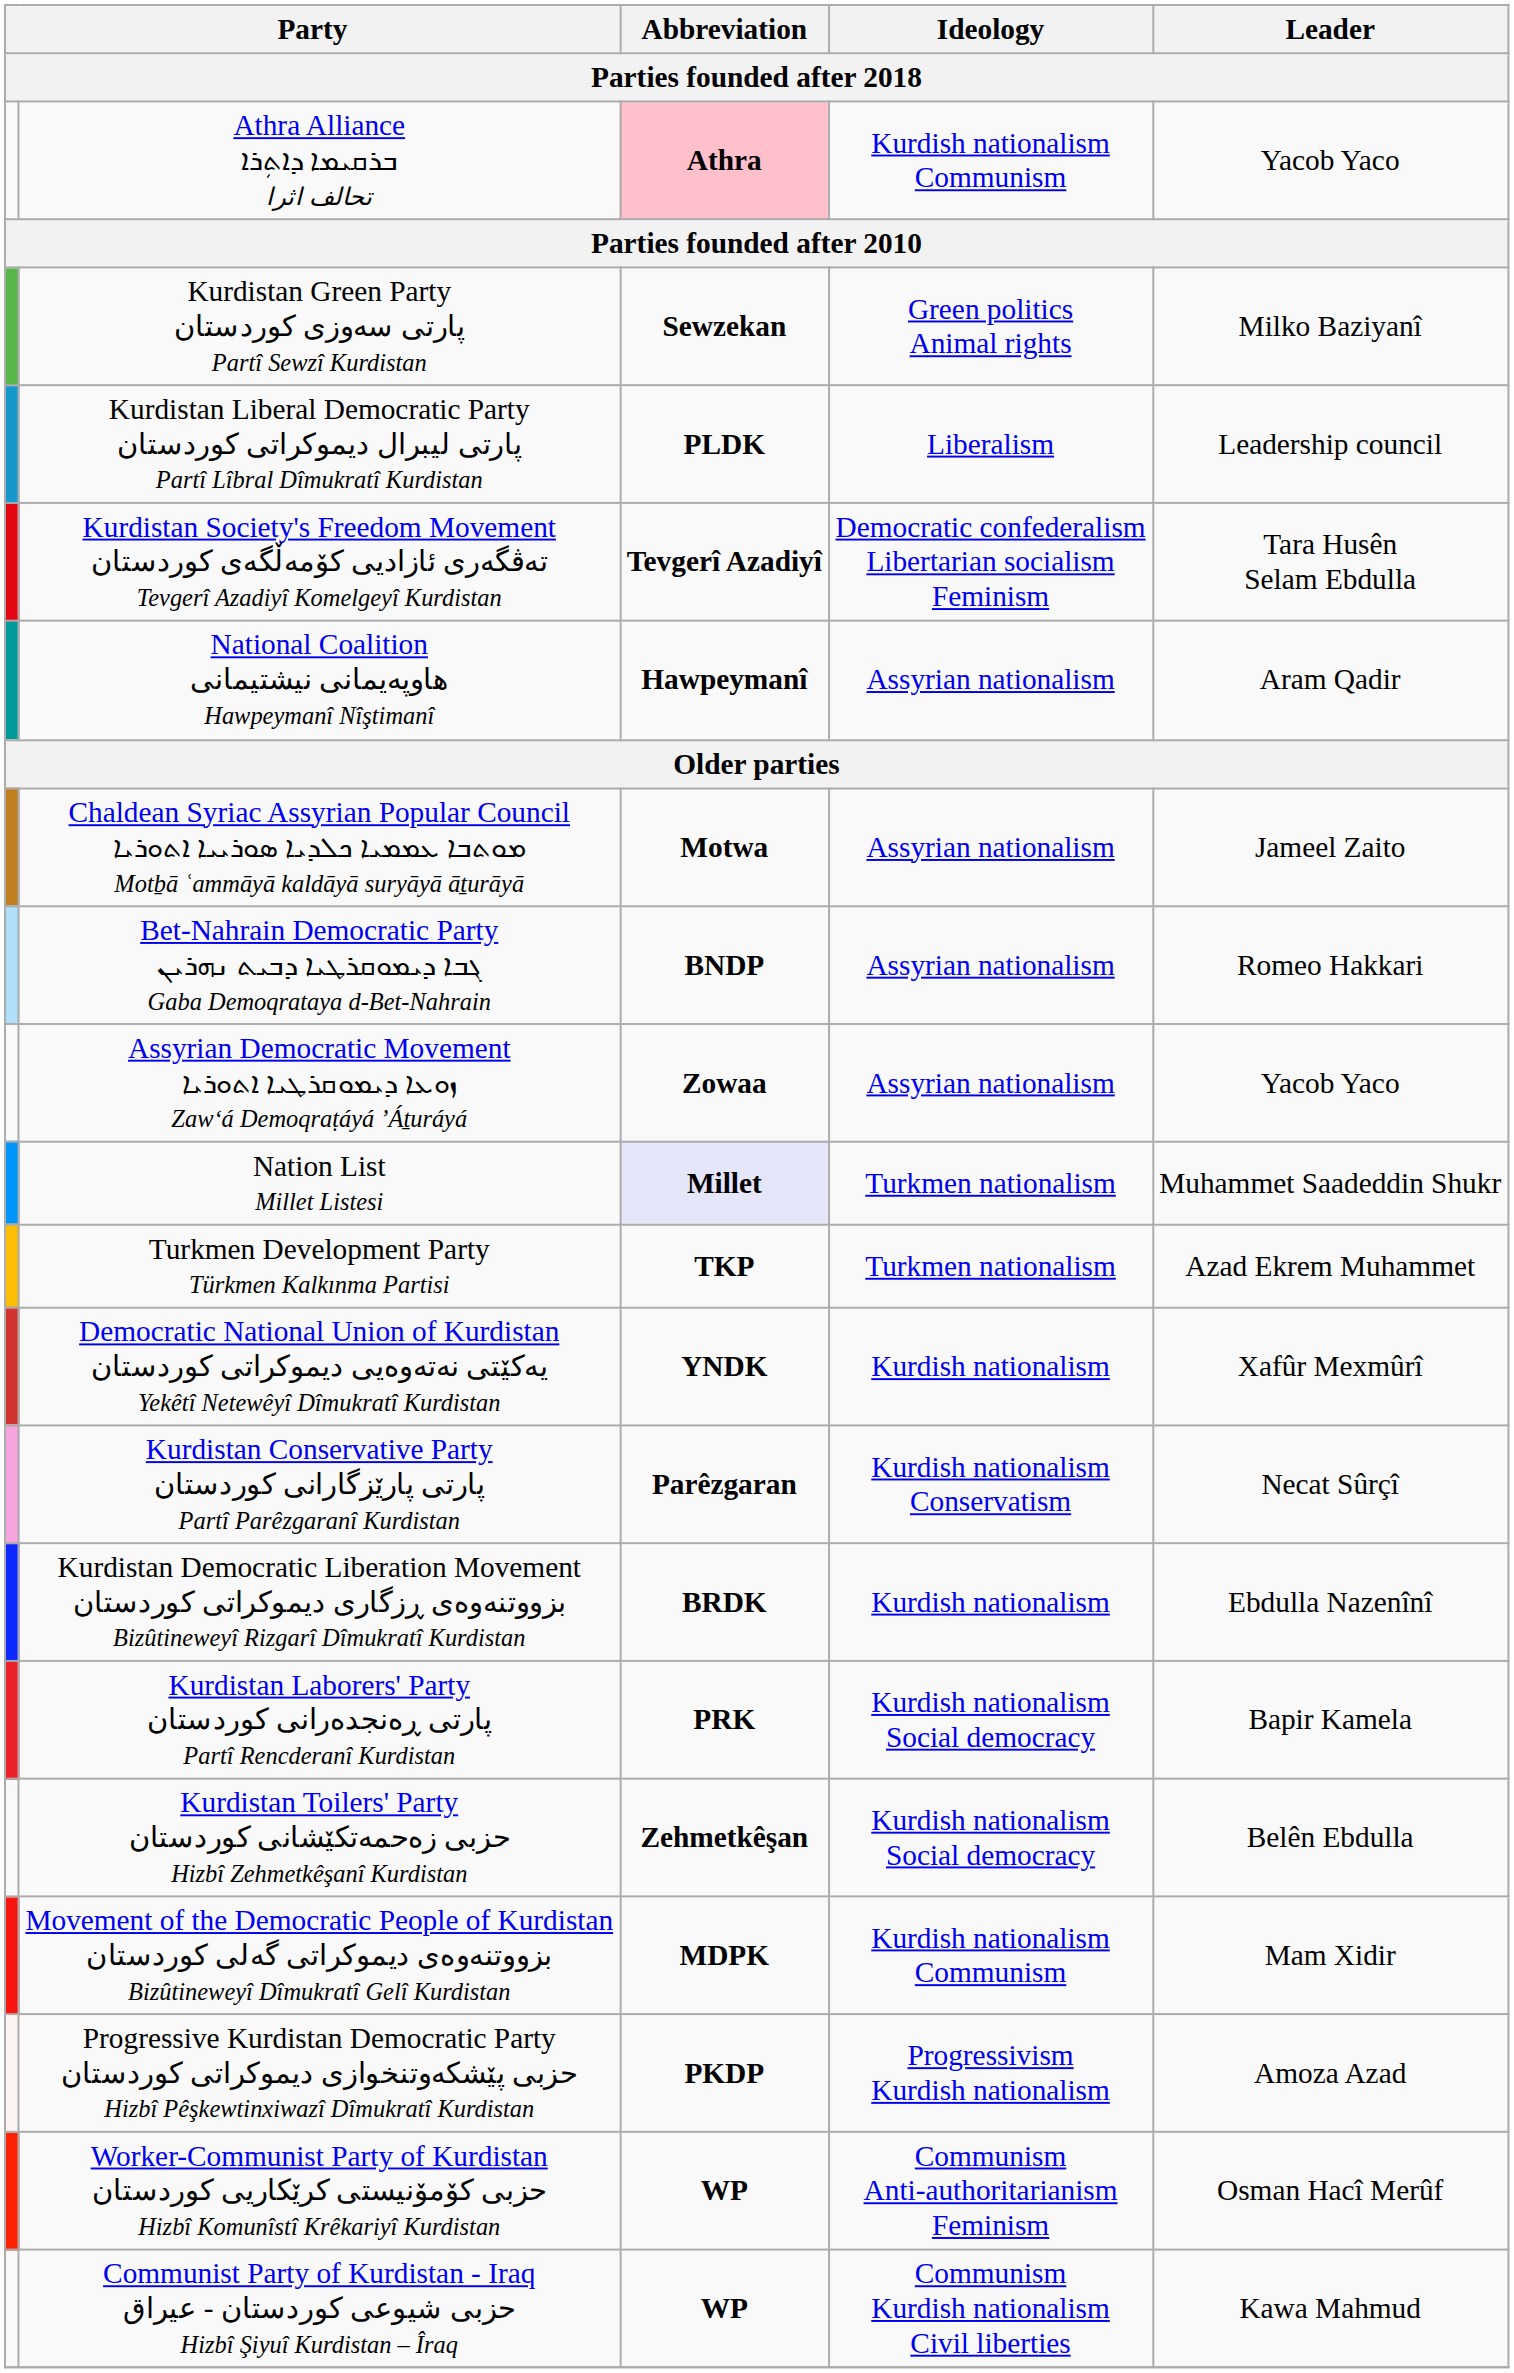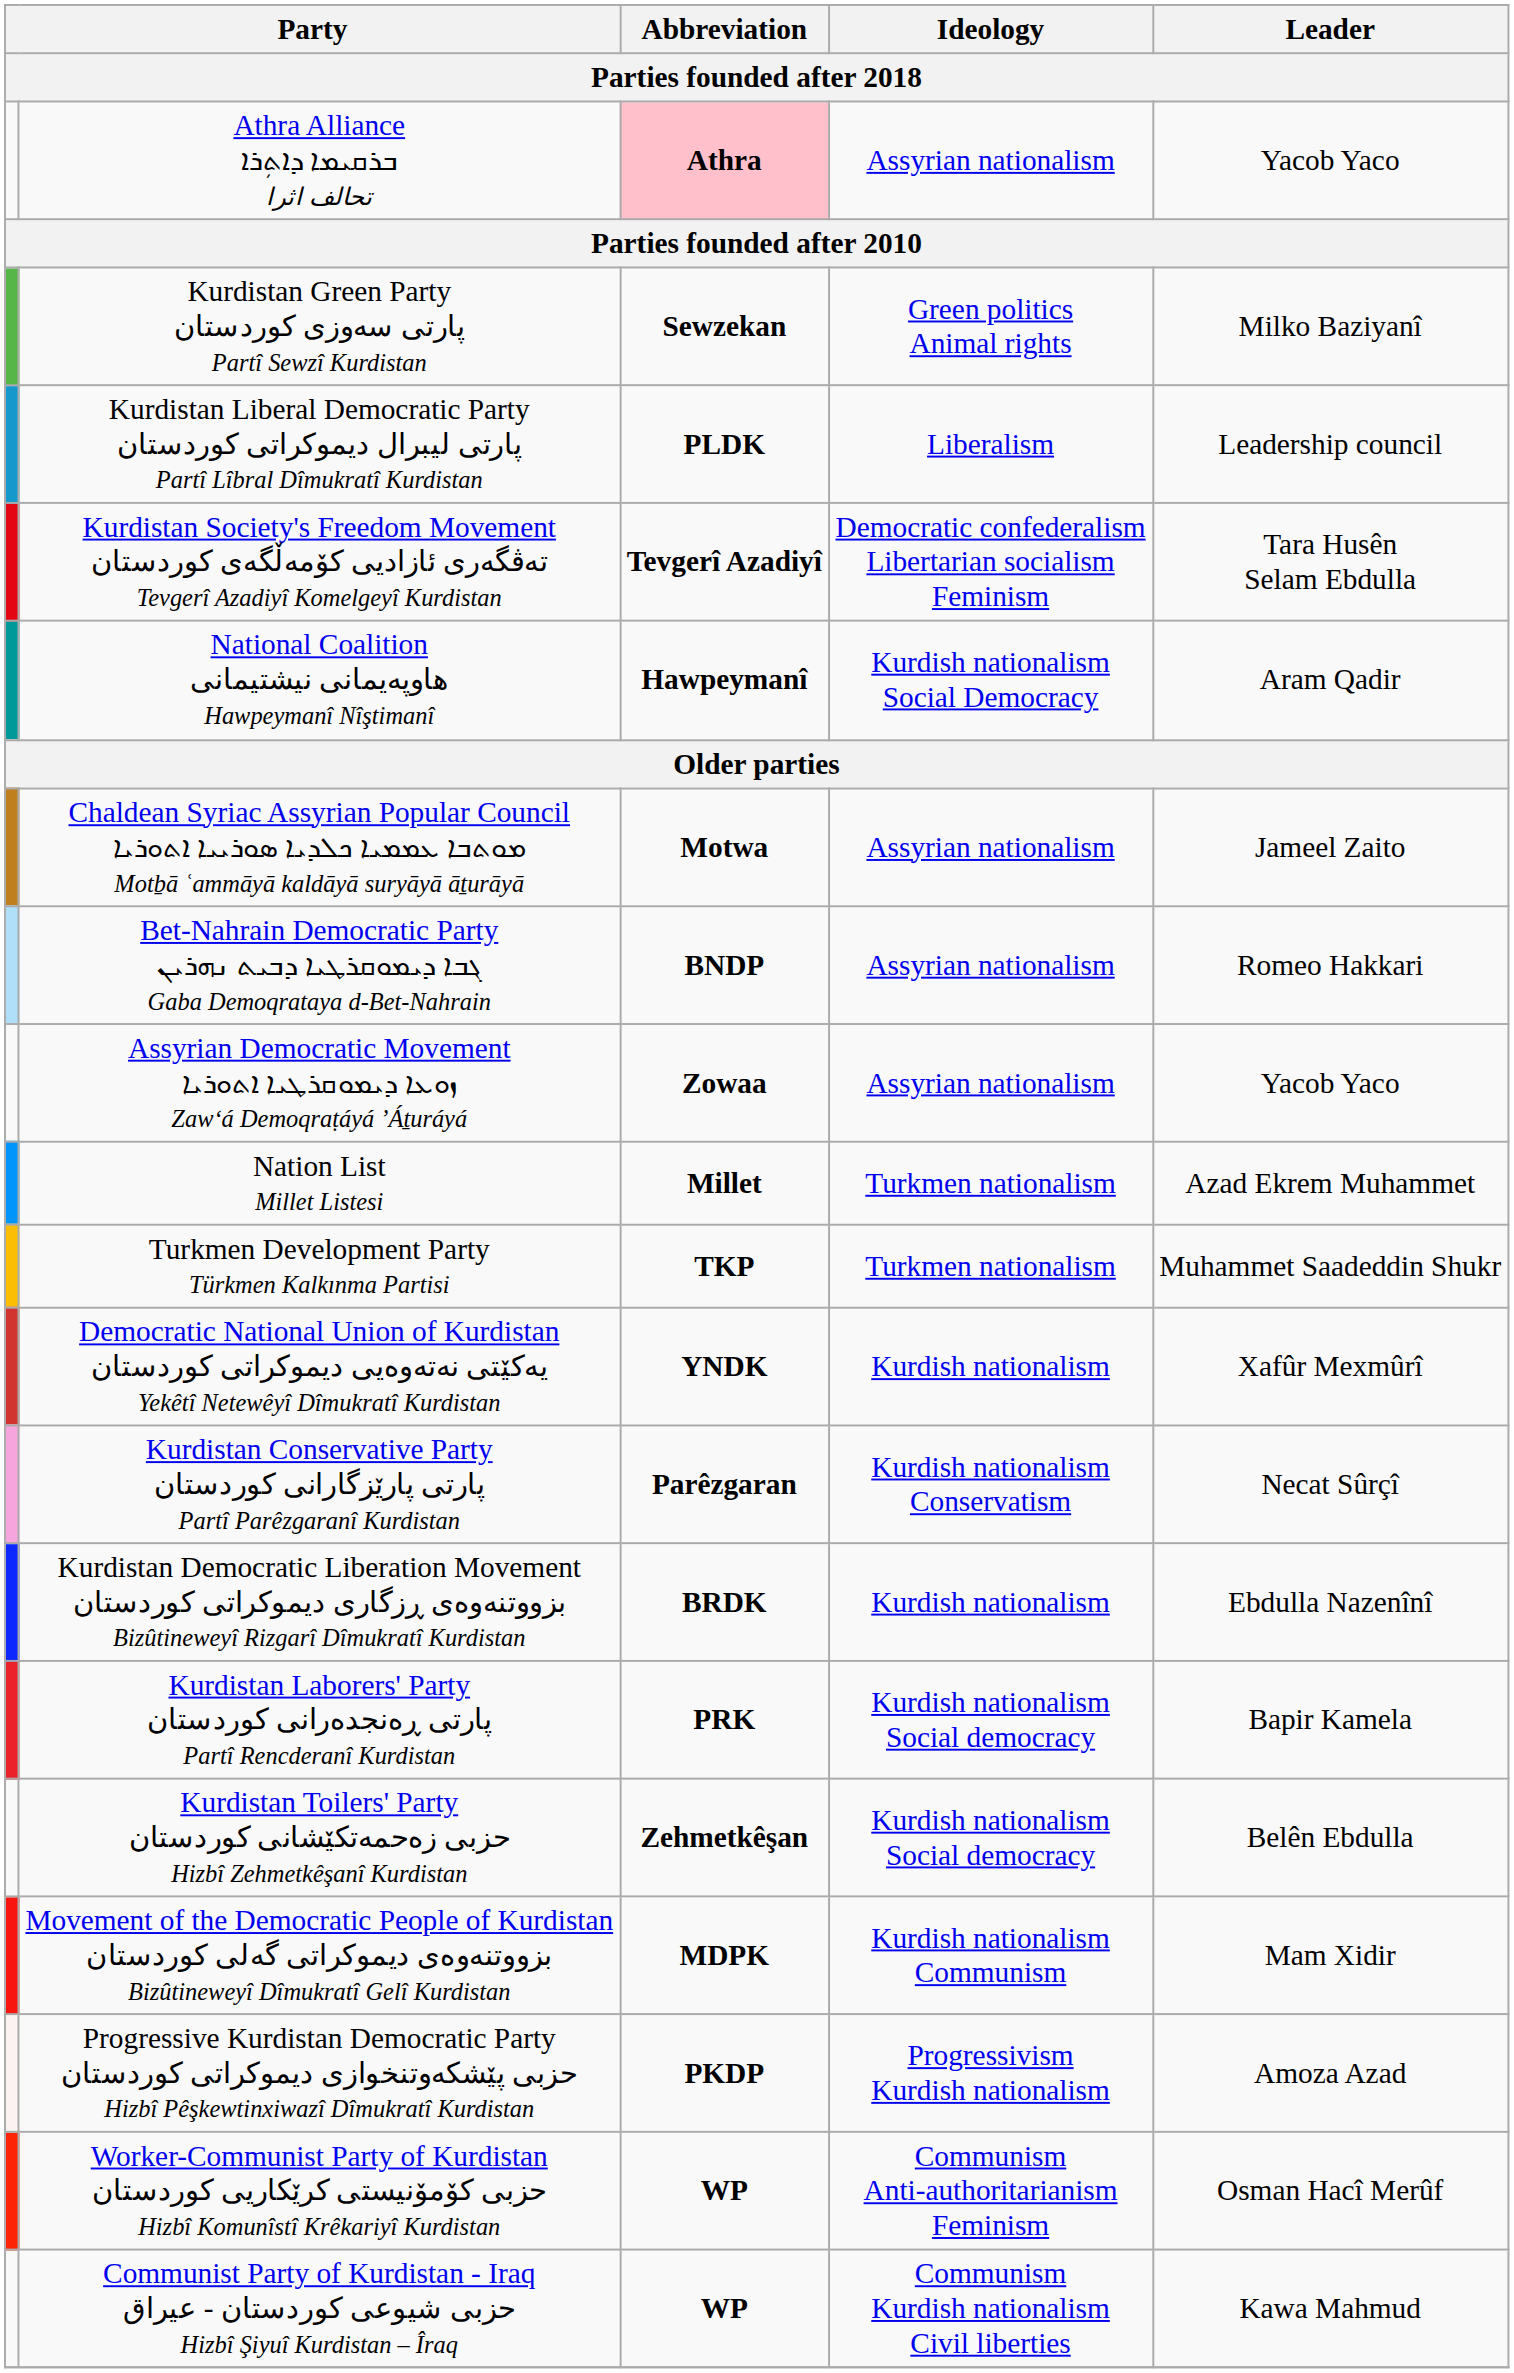Athra Alliance ܒܪܩܝܡܐ ܕܐܬܼܪܐ تحالف اثرا | Ideology: Kurdish nationalism Communism -> Assyrian nationalism
National Coalition ھاوپەیمانی نیشتیمانی Hawpeymanî Nîştimanî | Ideology: Assyrian nationalism -> Kurdish nationalism Social Democracy
Nation List Millet Listesi | Abbreviation: lavender background -> no background
Nation List Millet Listesi | Leader: Muhammet Saadeddin Shukr -> Azad Ekrem Muhammet
Turkmen Development Party Türkmen Kalkınma Partisi | Leader: Azad Ekrem Muhammet -> Muhammet Saadeddin Shukr
